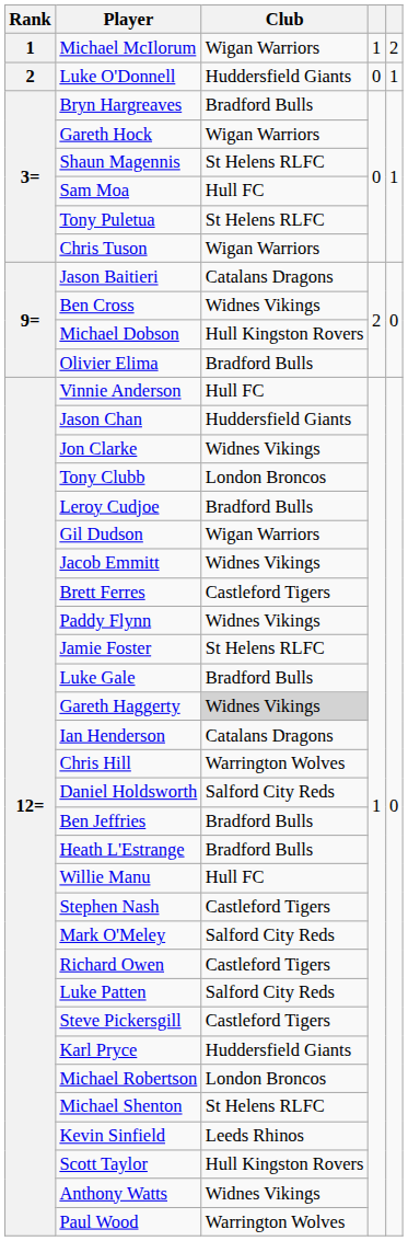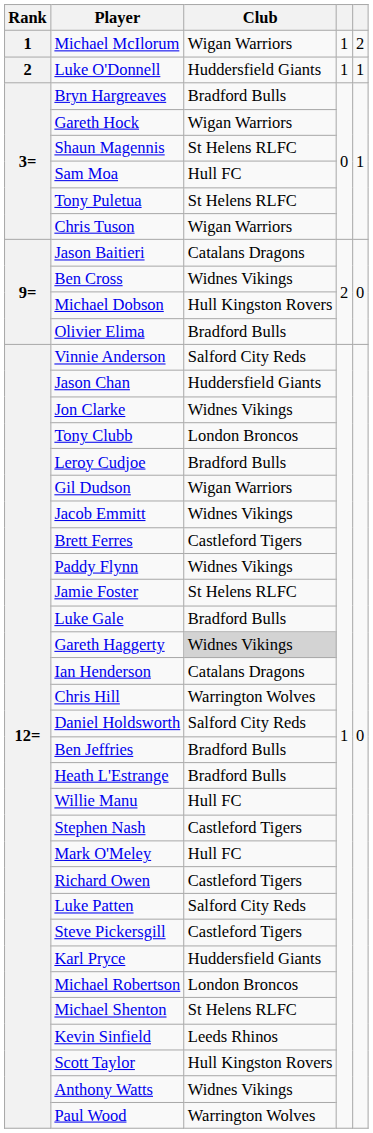Luke O'Donnell | column 4: 0 -> 1
Vinnie Anderson | Club: Hull FC -> Salford City Reds
Mark O'Meley | Club: Salford City Reds -> Hull FC
